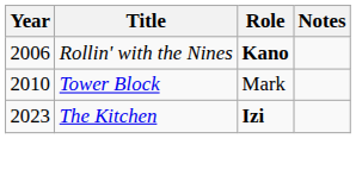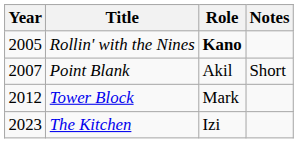Rollin' with the Nines | Year: 2006 -> 2005
+ row: 2007 | Point Blank | Akil | Short
Tower Block | Year: 2010 -> 2012
The Kitchen | Role: bold -> normal
